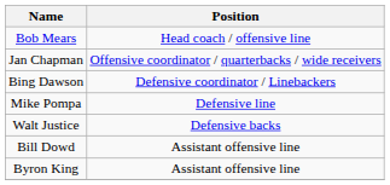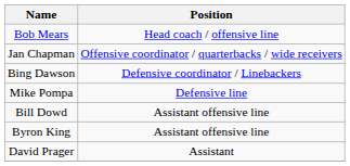- row: Walt Justice | Defensive backs
+ row: David Prager | Assistant
